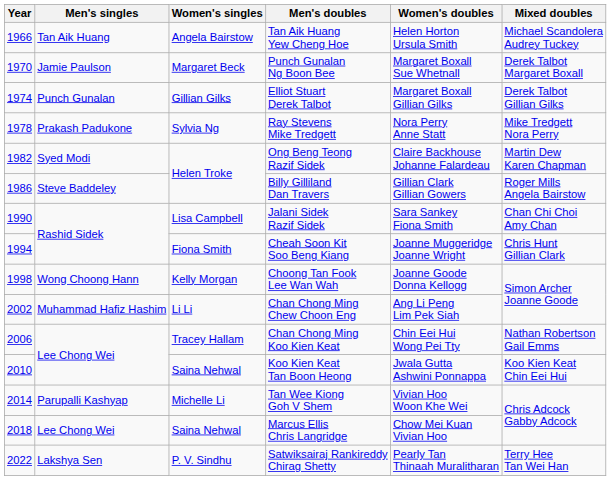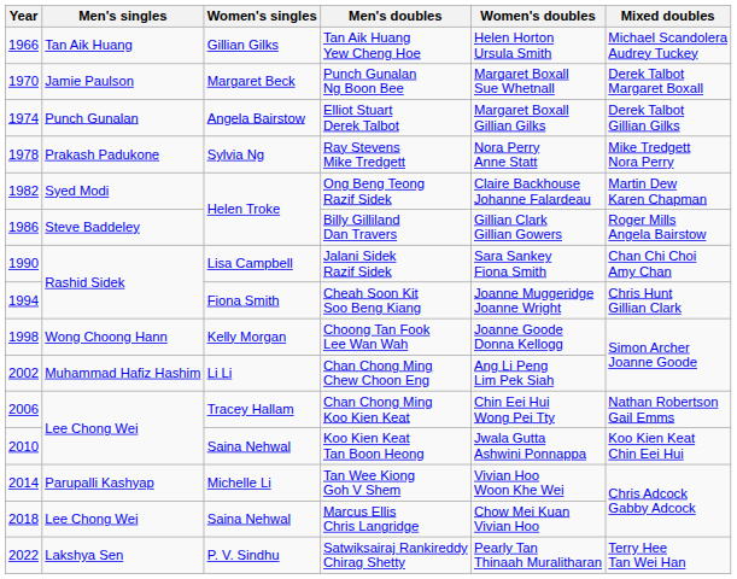Tan Aik Huang Yew Cheng Hoe | Women's singles: Angela Bairstow -> Gillian Gilks
Elliot Stuart Derek Talbot | Women's singles: Gillian Gilks -> Angela Bairstow
